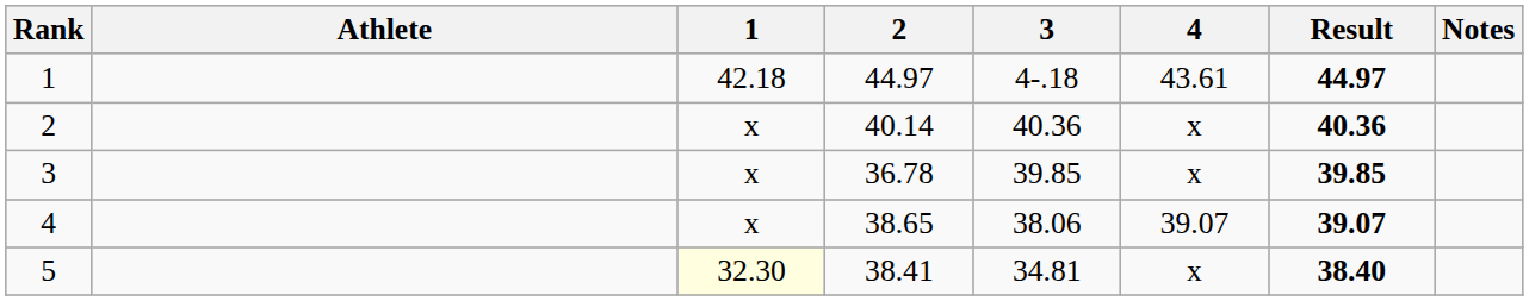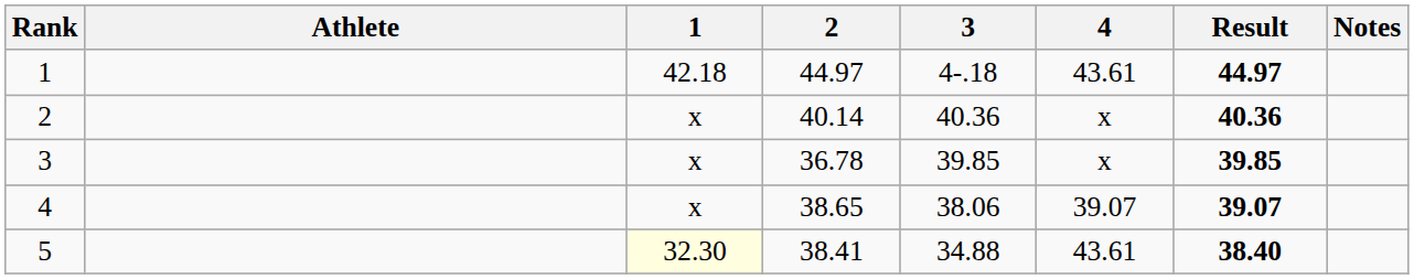5 | 3: 34.81 -> 34.88
5 | 4: x -> 43.61
